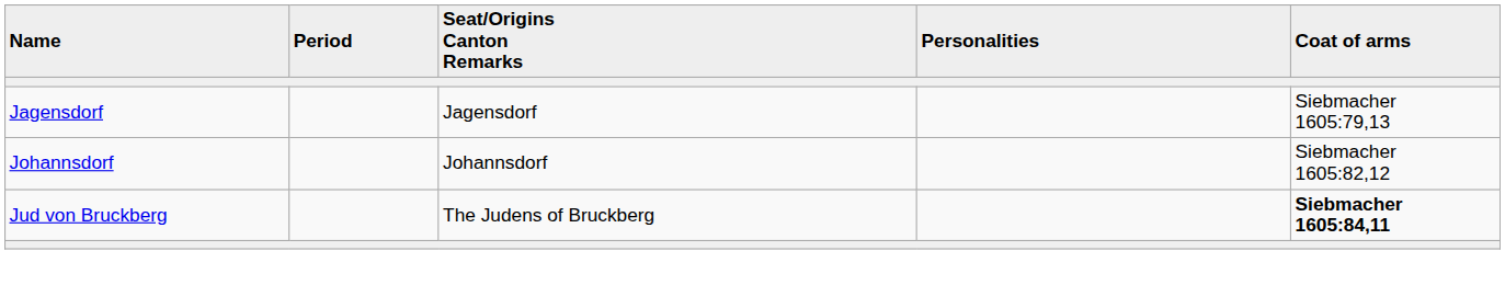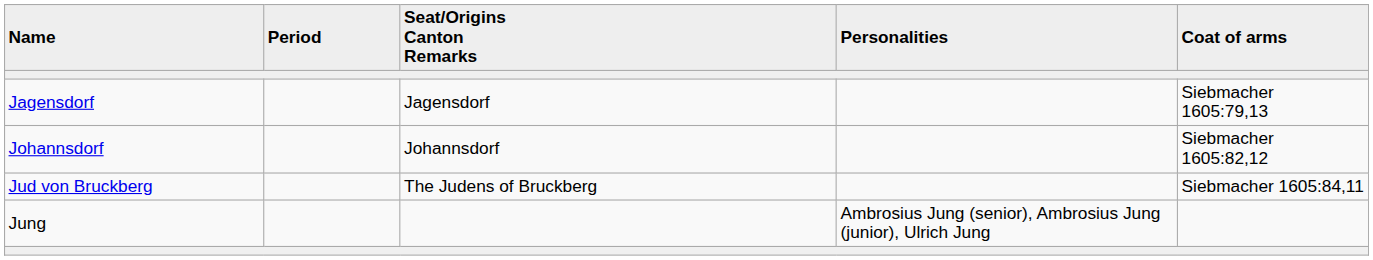Jud von Bruckberg | Coat of arms: bold -> normal
+ row: Jung | Ambrosius Jung (senior), Ambrosius Jung (junior), Ulrich Jung
